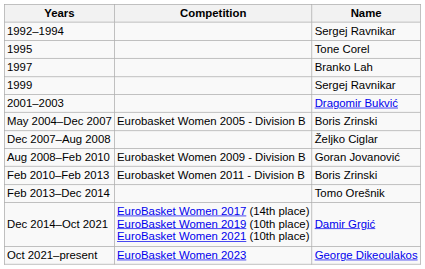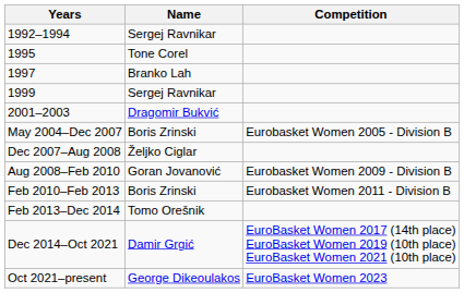columns swapped: Name <-> Competition
